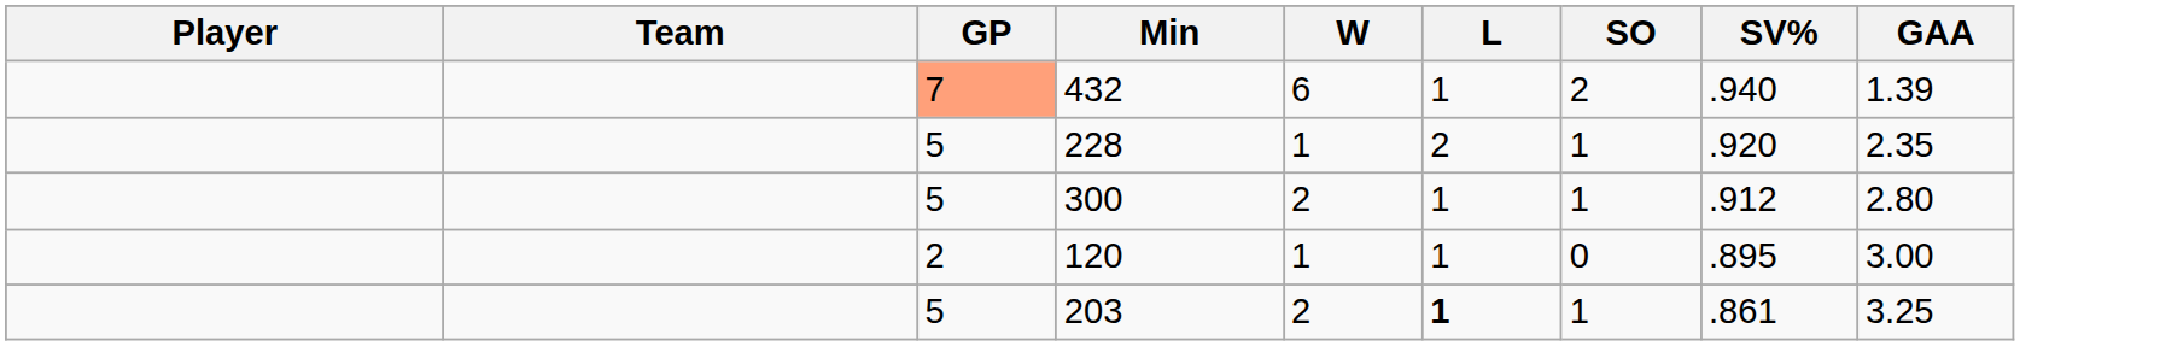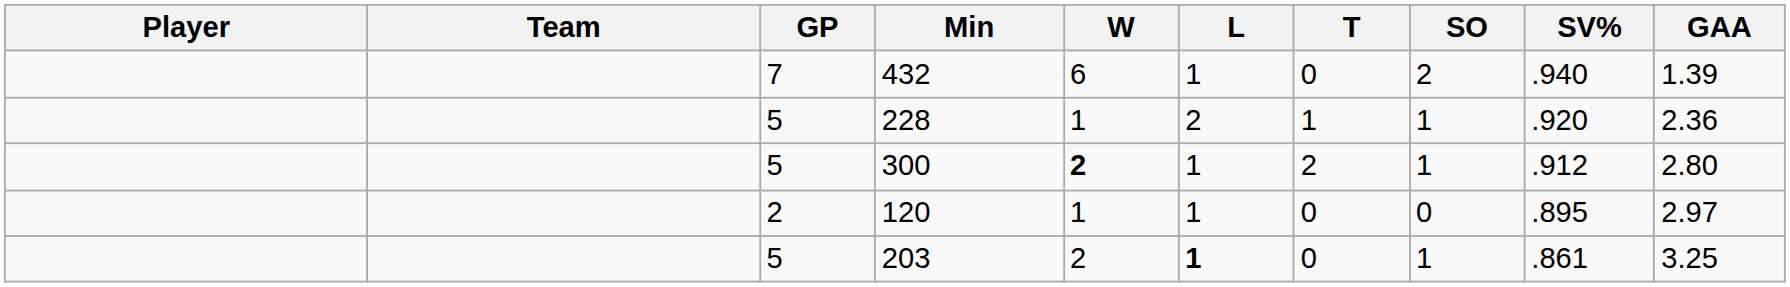+ column: T | 0 | 1 | 2 | 0 | 0
432 | GP: lightsalmon background -> no background
228 | GAA: 2.35 -> 2.36
300 | W: normal -> bold
120 | GAA: 3.00 -> 2.97
